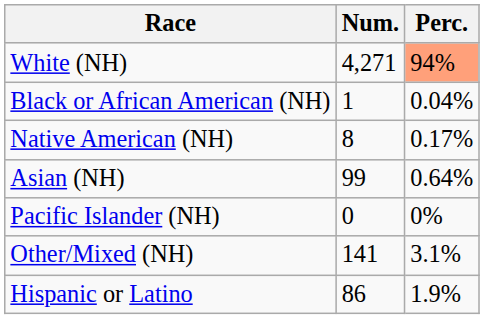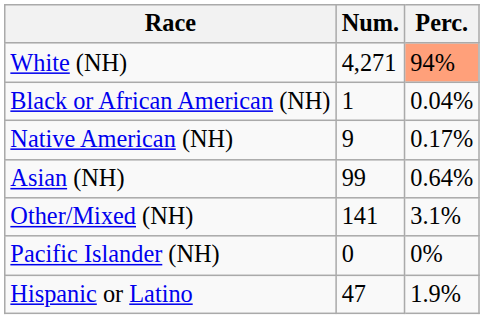Native American (NH) | Num.: 8 -> 9
rows swapped: Pacific Islander (NH) <-> Other/Mixed (NH)
Hispanic or Latino | Num.: 86 -> 47
